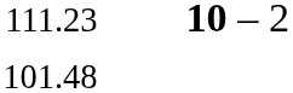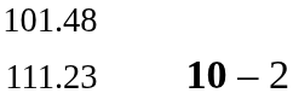rows swapped: 101.48 <-> 111.23
